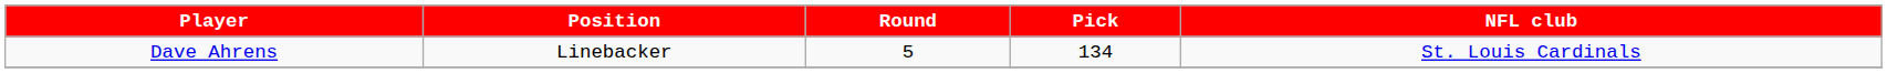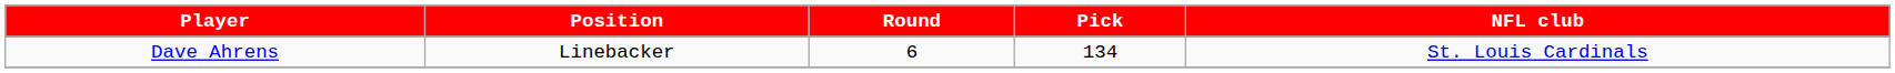Dave Ahrens | Round: 5 -> 6
